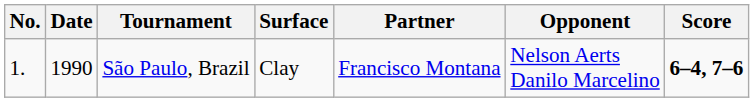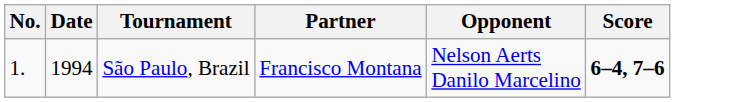- column: Surface | Clay
São Paulo, Brazil | Date: 1990 -> 1994
